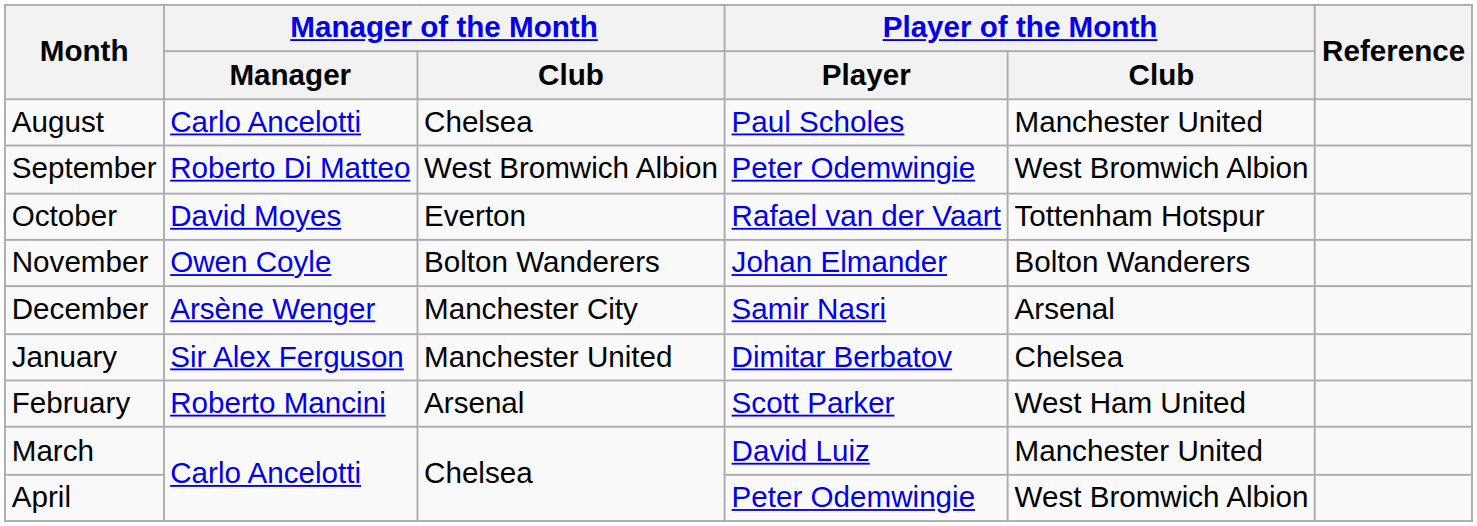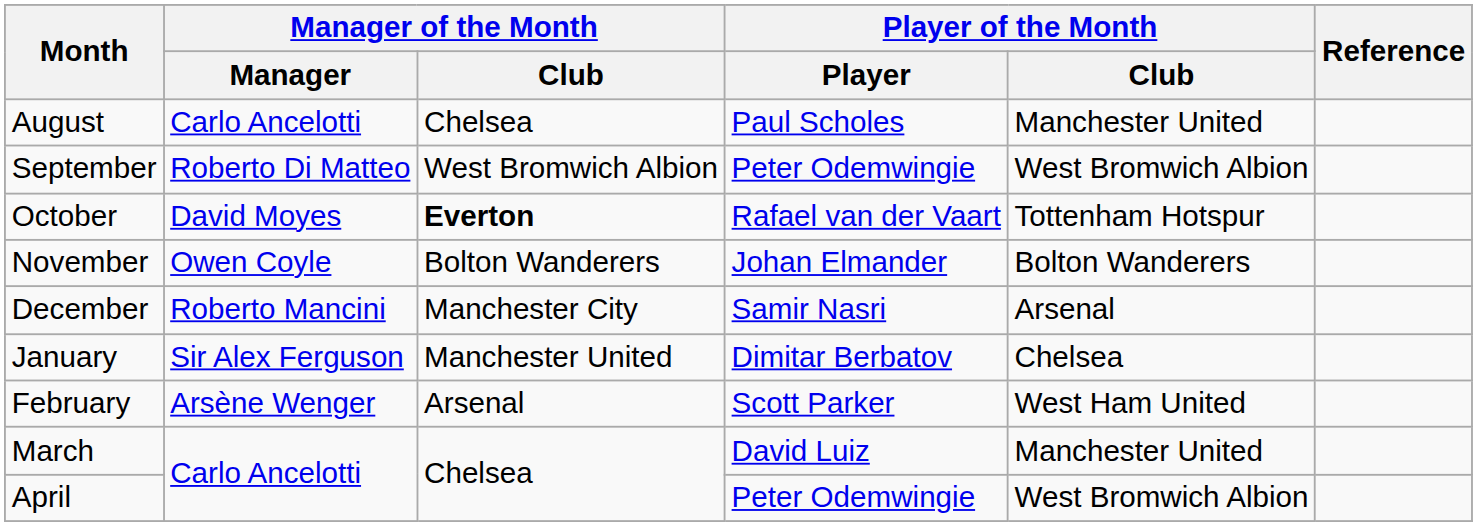October | Manager of the Month / Club: normal -> bold
December | Manager of the Month / Manager: Arsène Wenger -> Roberto Mancini
February | Manager of the Month / Manager: Roberto Mancini -> Arsène Wenger
